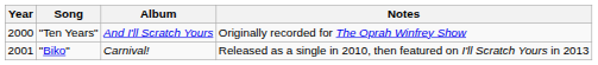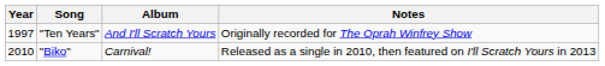"Ten Years" | Year: 2000 -> 1997
"Biko" | Year: 2001 -> 2010
